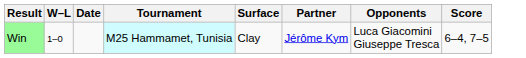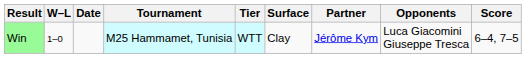+ column: Tier | WTT
